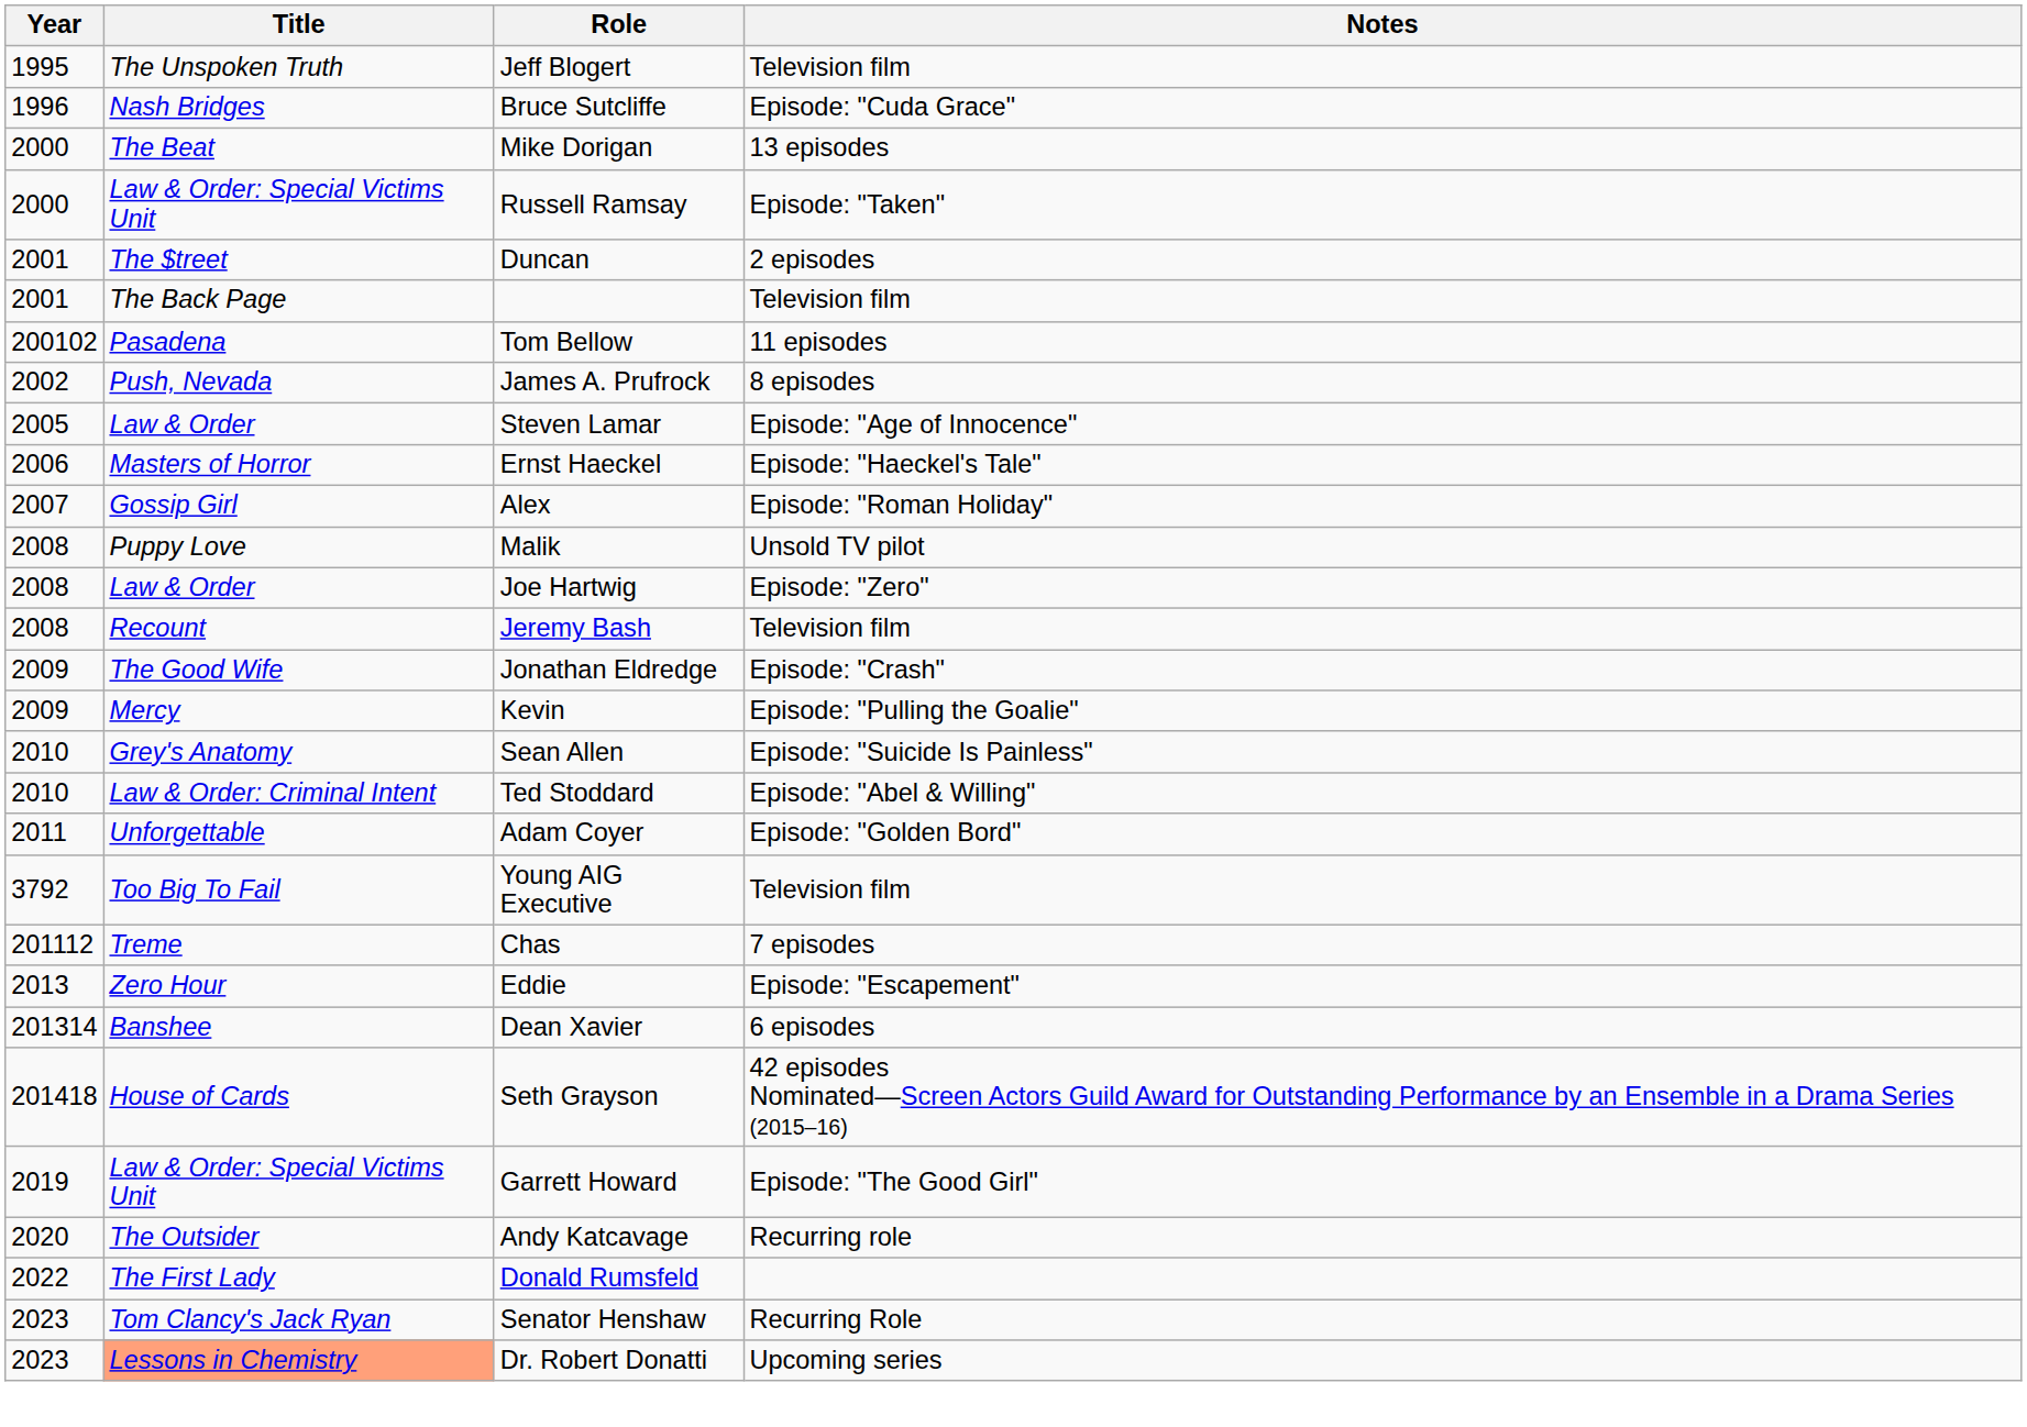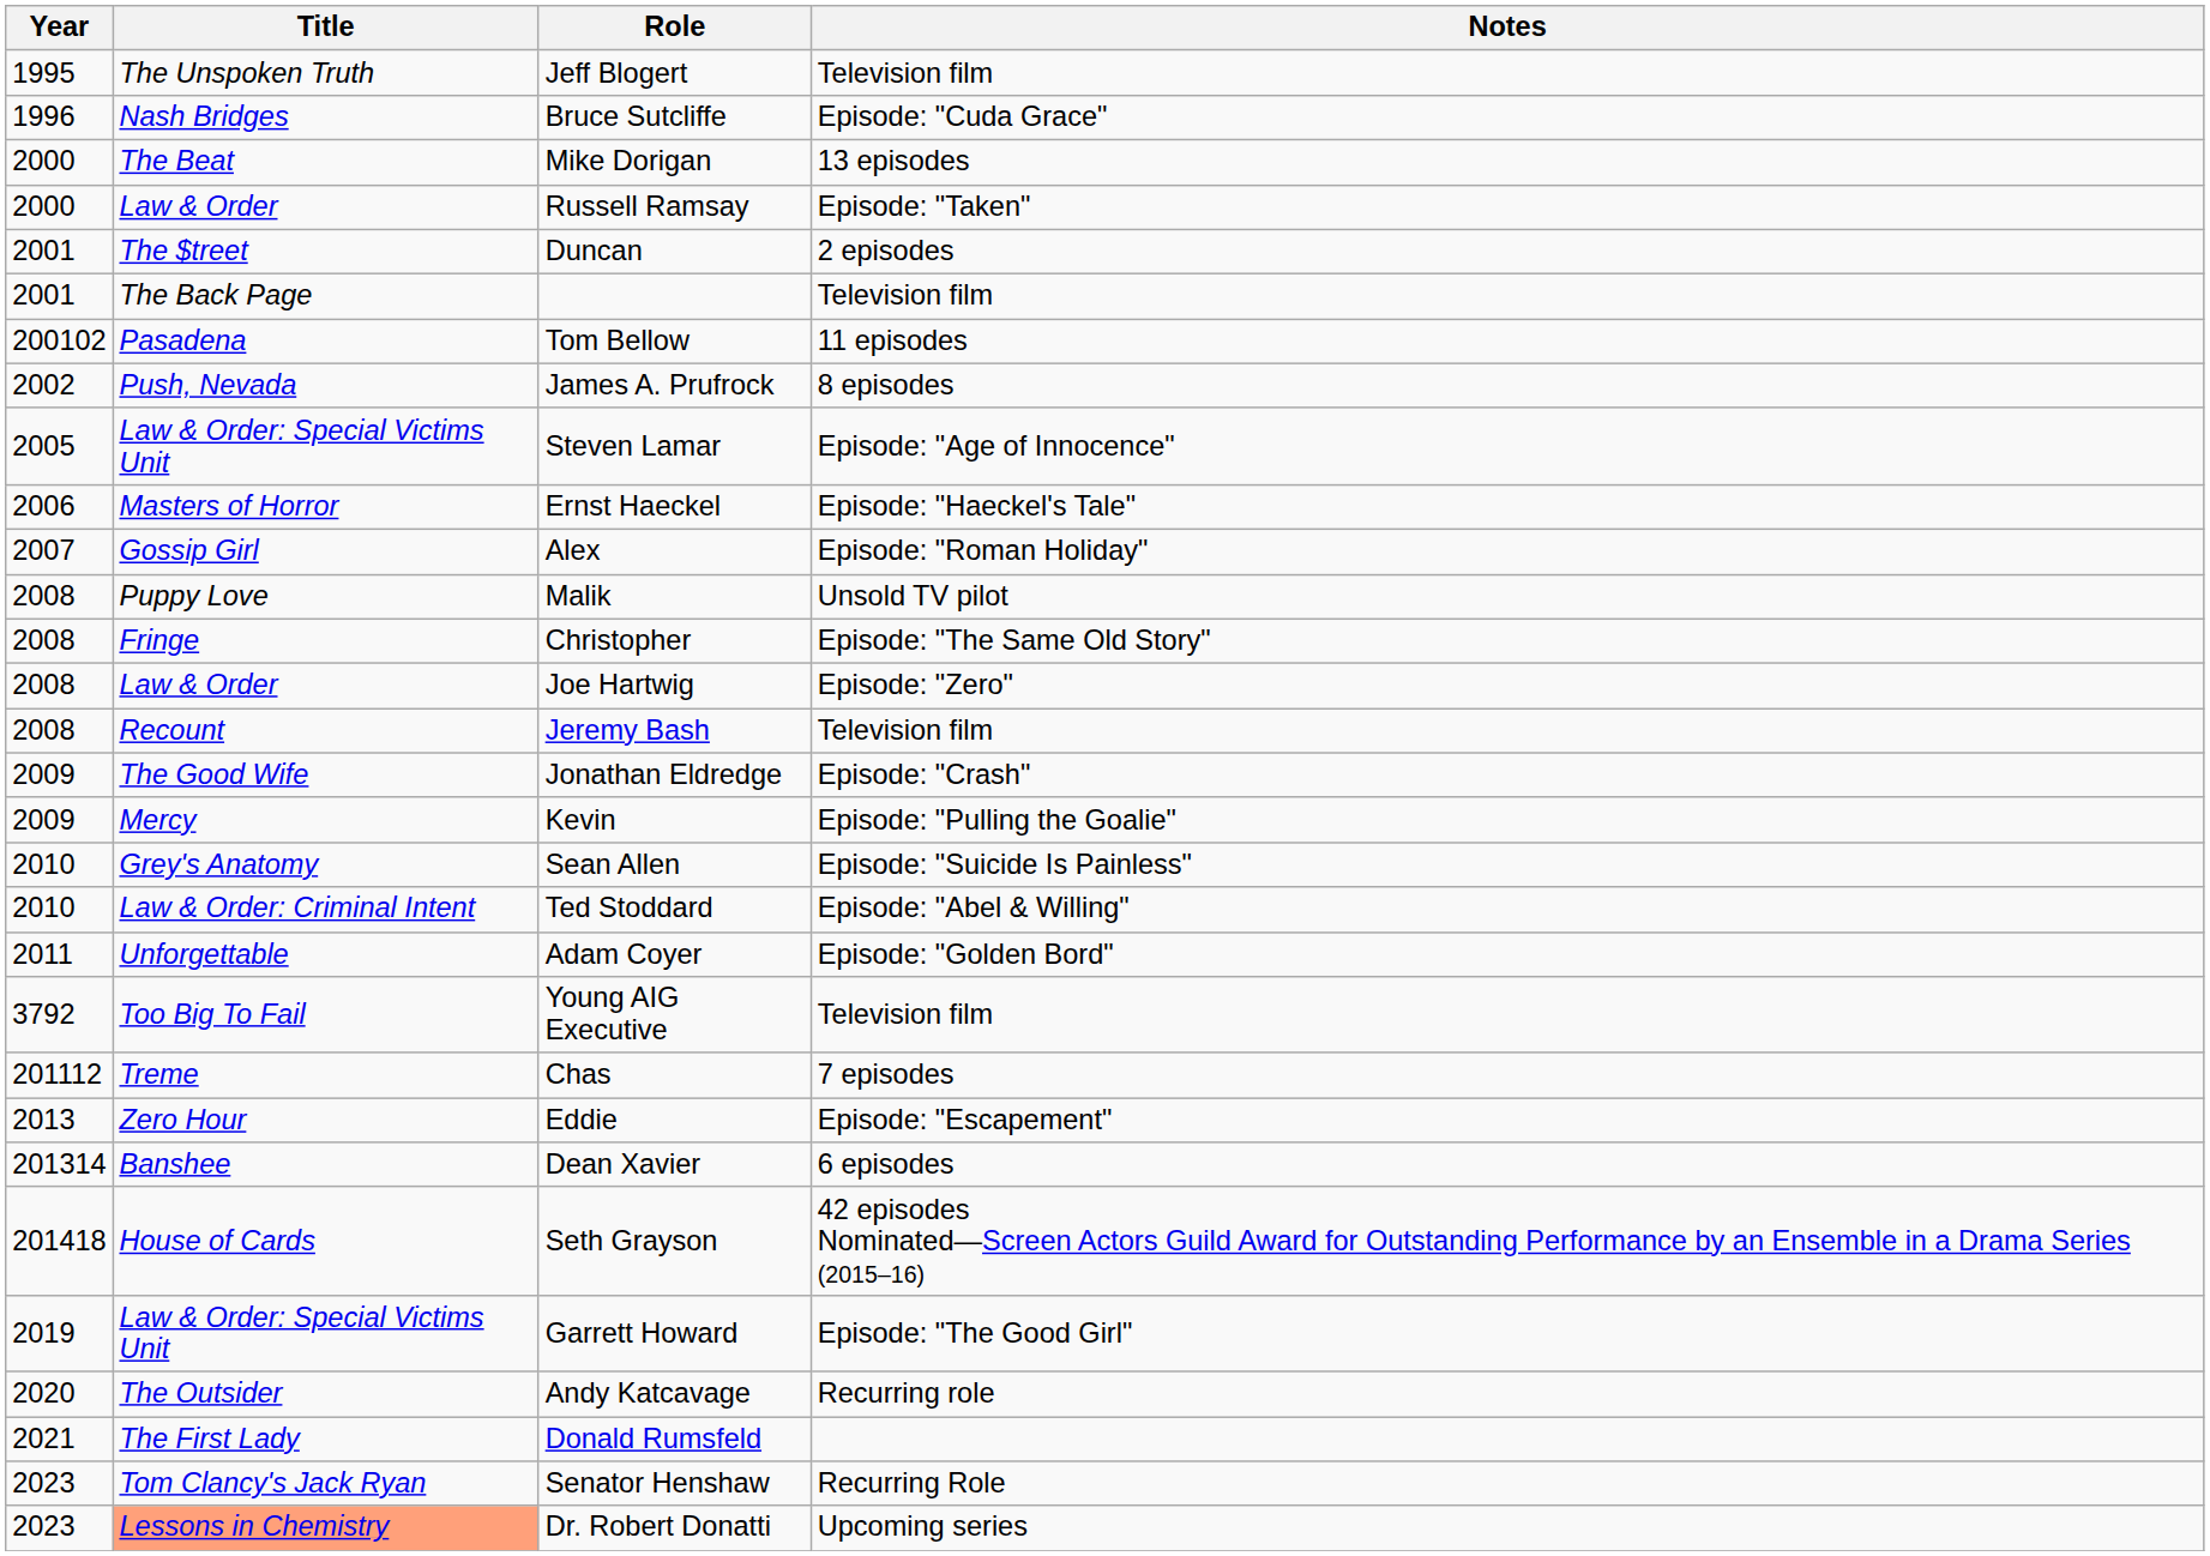Russell Ramsay | Title: Law & Order: Special Victims Unit -> Law & Order
Steven Lamar | Title: Law & Order -> Law & Order: Special Victims Unit
+ row: 2008 | Fringe | Christopher | Episode: "The Same Old Story"
Donald Rumsfeld | Year: 2022 -> 2021
